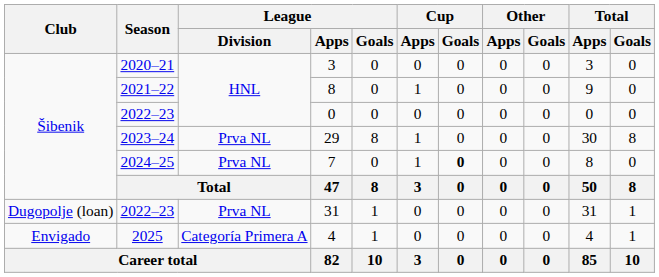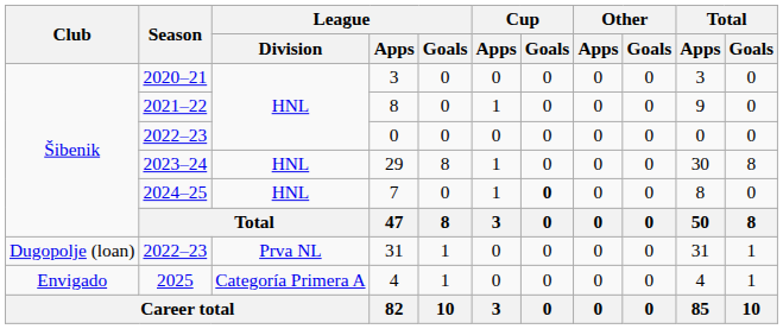29 | League / Division: Prva NL -> HNL
7 | League / Division: Prva NL -> HNL
